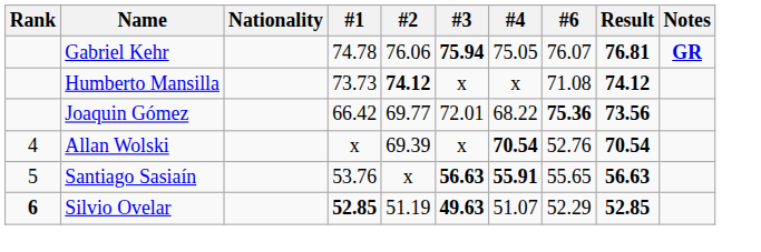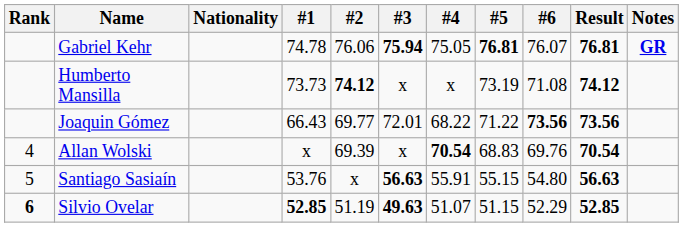+ column: #5 | 76.81 | 73.19 | 71.22 | 68.83 | 55.15 | 51.15
Joaquin Gómez | #1: 66.42 -> 66.43
Joaquin Gómez | #6: 75.36 -> 73.56
Allan Wolski | #6: 52.76 -> 69.76
Santiago Sasiaín | #4: bold -> normal
Santiago Sasiaín | #6: 55.65 -> 54.80
